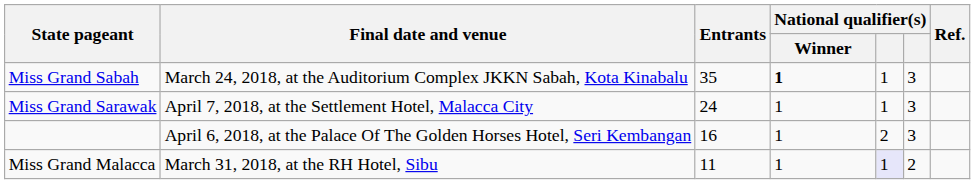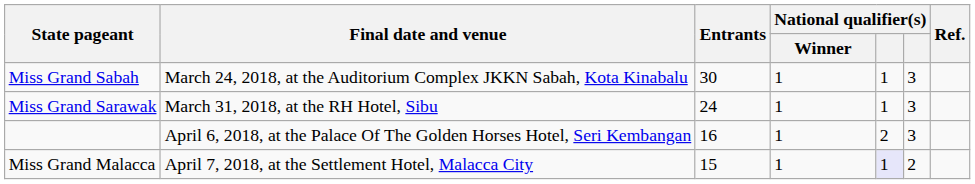Miss Grand Sabah | Entrants: 35 -> 30
Miss Grand Sabah | National qualifier(s) / Winner: bold -> normal
Miss Grand Sarawak | Final date and venue: April 7, 2018, at the Settlement Hotel, Malacca City -> March 31, 2018, at the RH Hotel, Sibu
Miss Grand Malacca | Final date and venue: March 31, 2018, at the RH Hotel, Sibu -> April 7, 2018, at the Settlement Hotel, Malacca City
Miss Grand Malacca | Entrants: 11 -> 15
